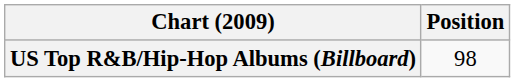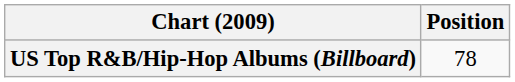US Top R&B/Hip-Hop Albums (Billboard) | Position: 98 -> 78
